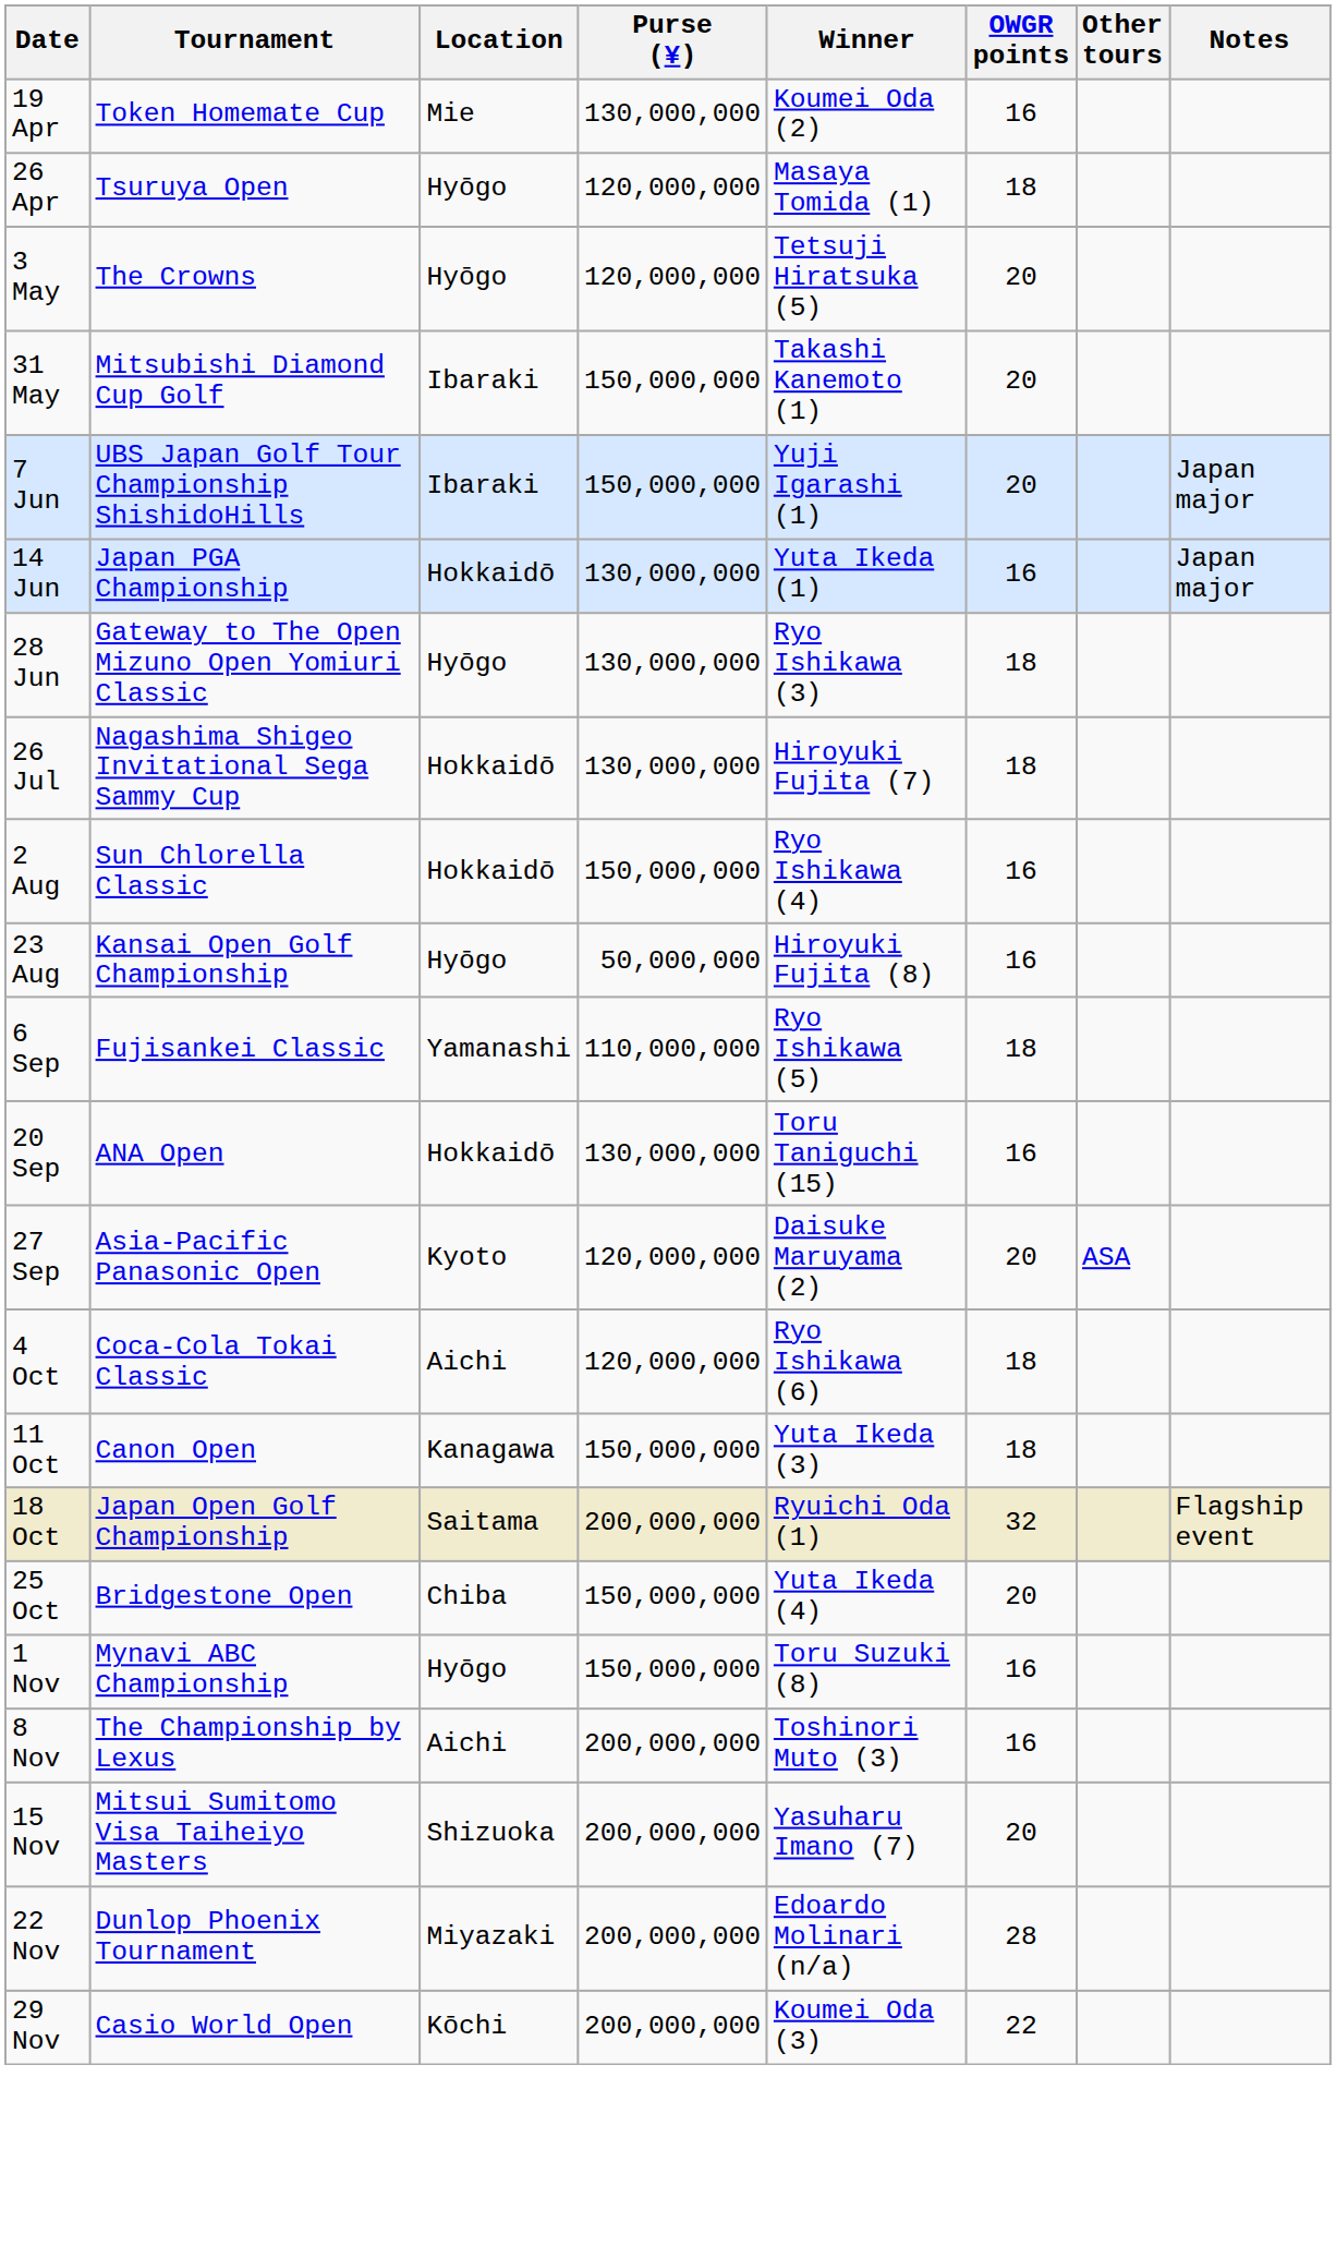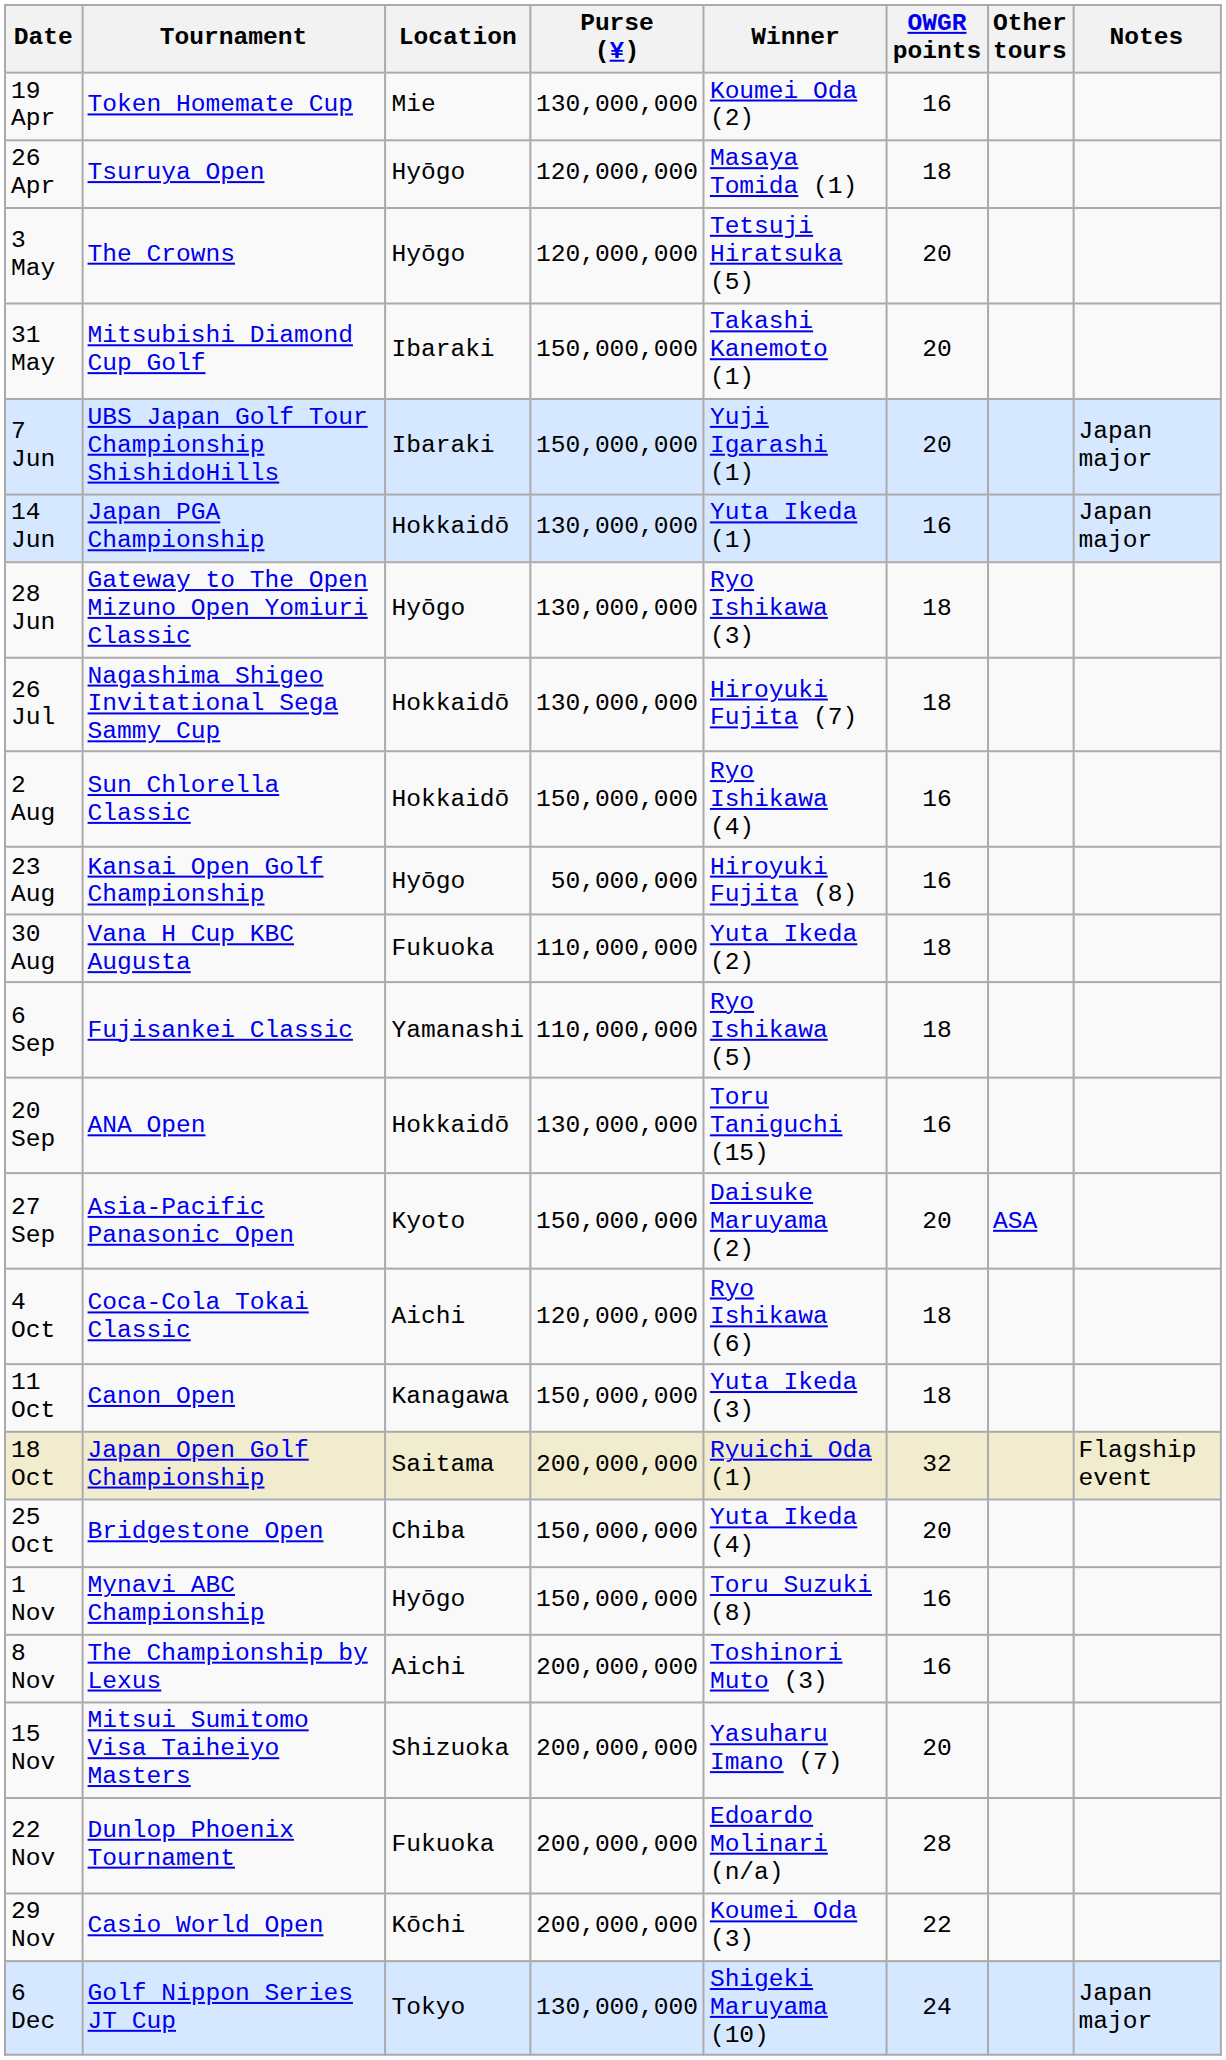+ row: 30 Aug | Vana H Cup KBC Augusta | Fukuoka | 110,000,000 | Yuta Ikeda (2) | 18
27 Sep | Purse (¥): 120,000,000 -> 150,000,000
22 Nov | Location: Miyazaki -> Fukuoka
+ row: 6 Dec | Golf Nippon Series JT Cup | Tokyo | 130,000,000 | Shigeki Maruyama (10) | 24 | Japan major
